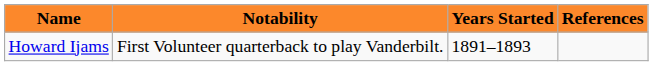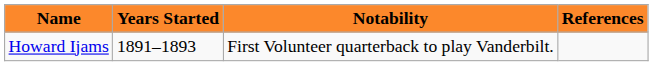columns swapped: Years Started <-> Notability
